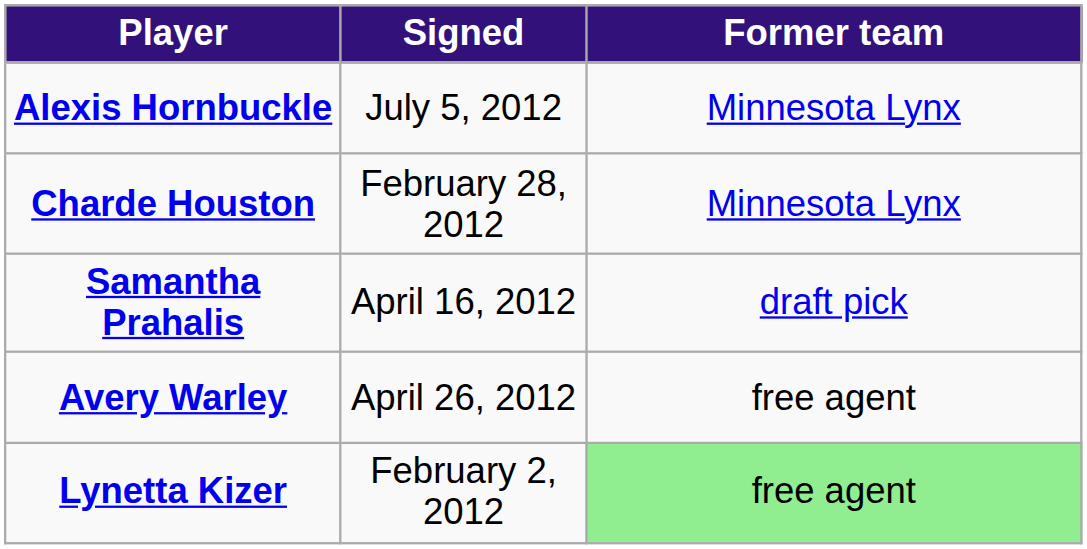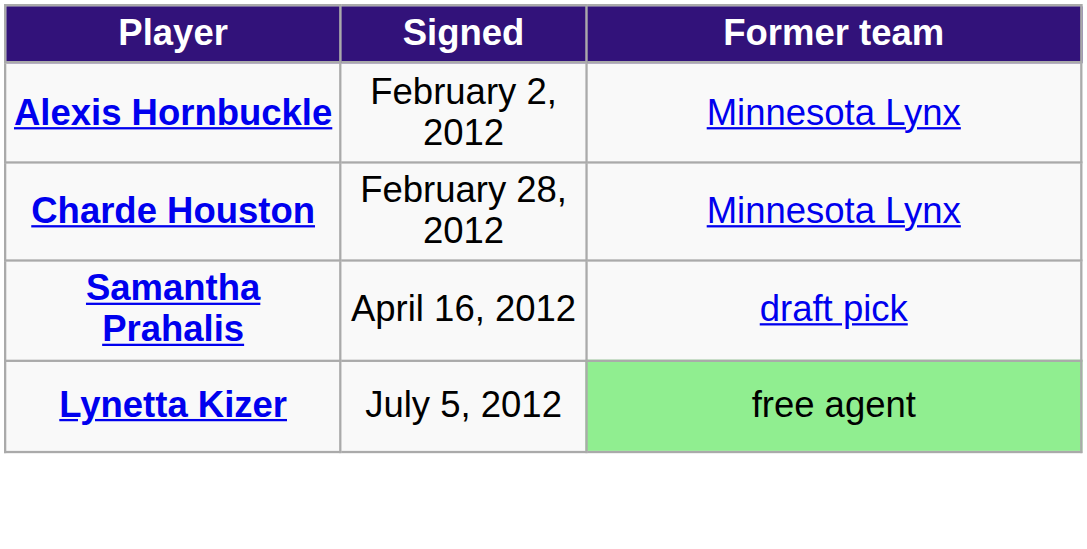Alexis Hornbuckle | Signed: July 5, 2012 -> February 2, 2012
- row: Avery Warley | April 26, 2012 | free agent
Lynetta Kizer | Signed: February 2, 2012 -> July 5, 2012
